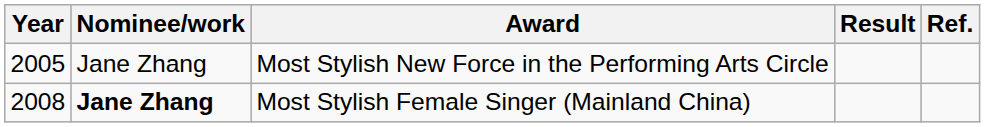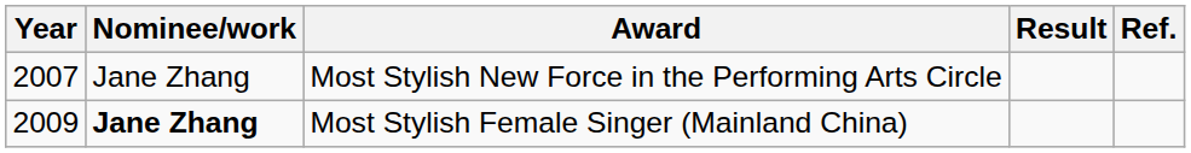Most Stylish New Force in the Performing Arts Circle | Year: 2005 -> 2007
Most Stylish Female Singer (Mainland China) | Year: 2008 -> 2009
